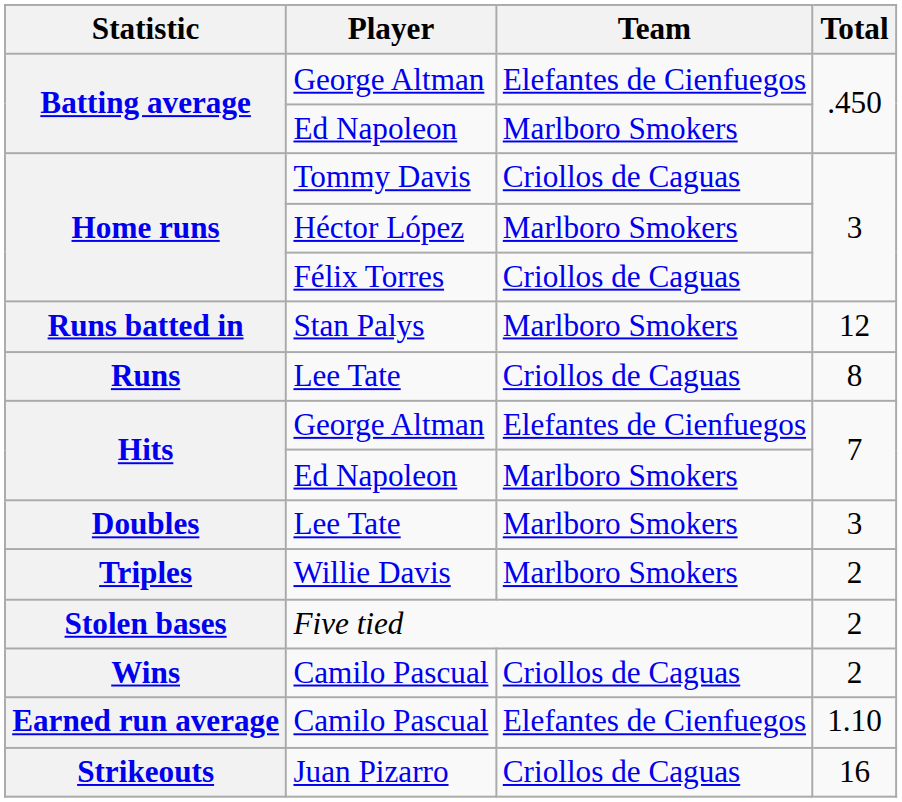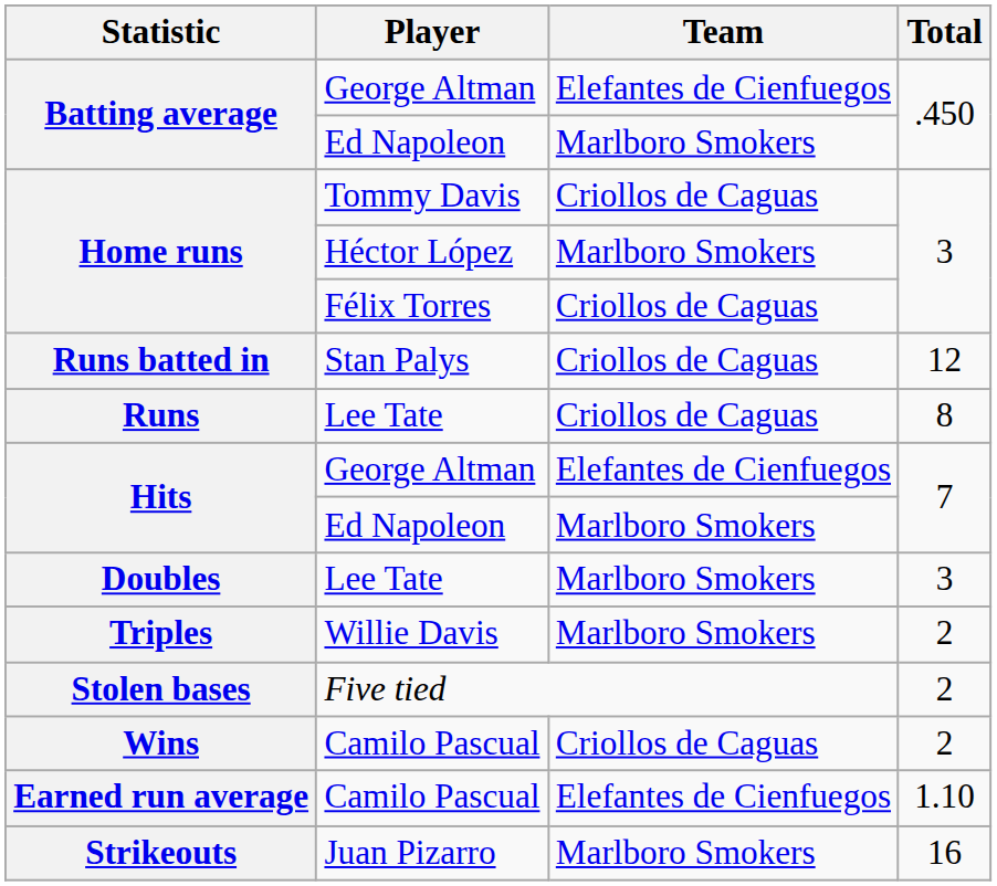Runs batted in | Team: Marlboro Smokers -> Criollos de Caguas
Strikeouts | Team: Criollos de Caguas -> Marlboro Smokers
